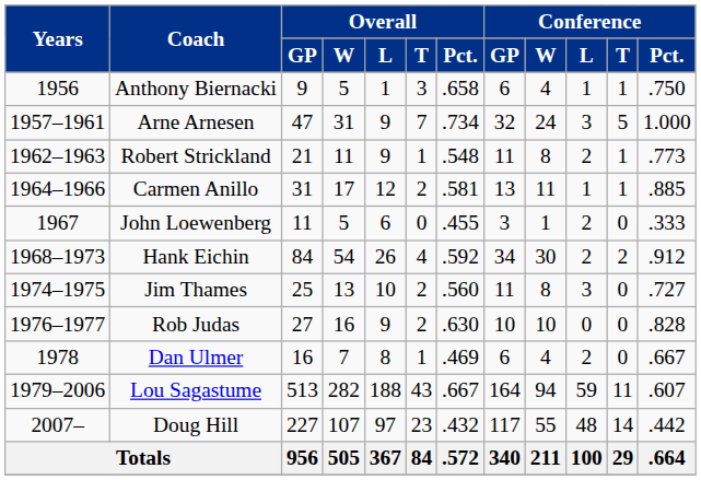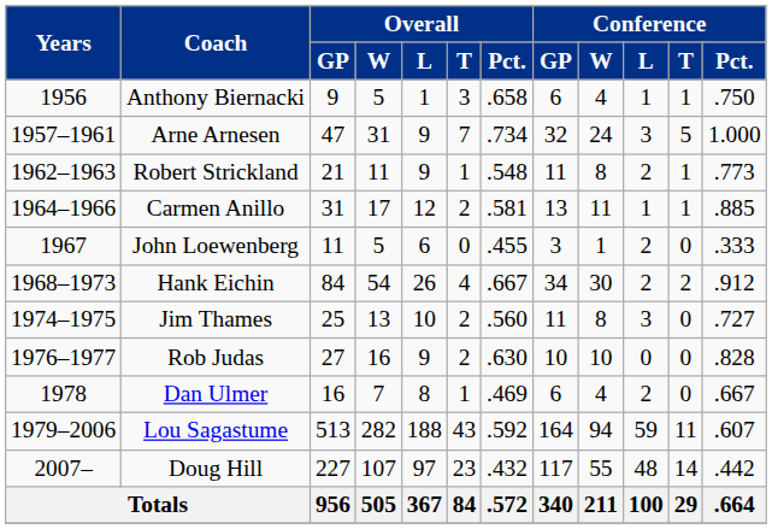Hank Eichin | Overall / Pct.: .592 -> .667
Lou Sagastume | Overall / Pct.: .667 -> .592
